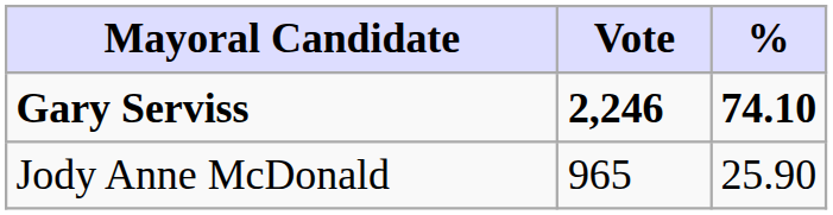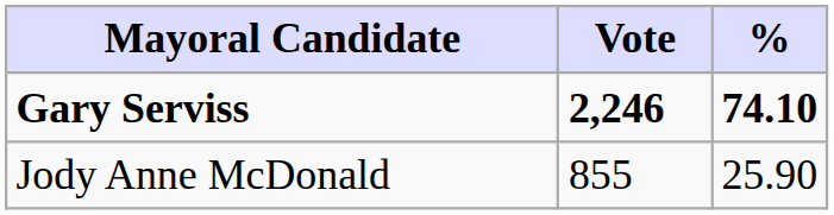Jody Anne McDonald | Vote: 965 -> 855
